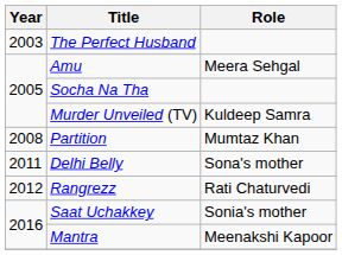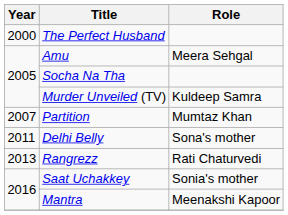The Perfect Husband | Year: 2003 -> 2000
Partition | Year: 2008 -> 2007
Rangrezz | Year: 2012 -> 2013
